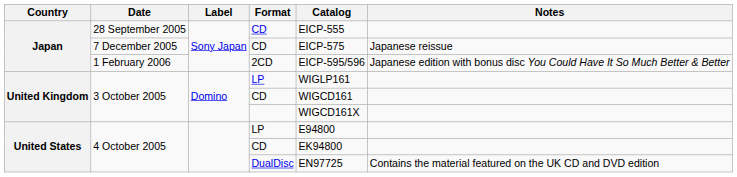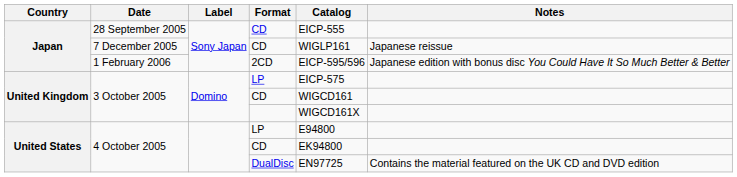7 December 2005 | Catalog: EICP-575 -> WIGLP161
3 October 2005 / LP | Catalog: WIGLP161 -> EICP-575
